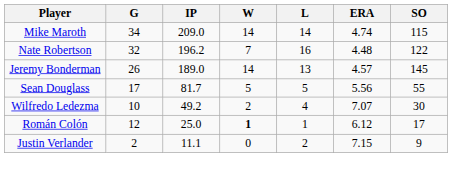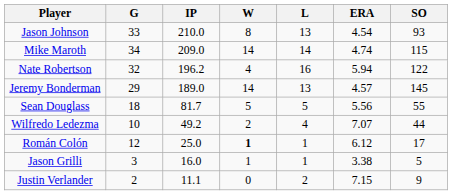+ row: Jason Johnson | 33 | 210.0 | 8 | 13 | 4.54 | 93
Nate Robertson | W: 7 -> 4
Nate Robertson | ERA: 4.48 -> 5.94
Jeremy Bonderman | G: 26 -> 29
Sean Douglass | G: 17 -> 18
Wilfredo Ledezma | SO: 30 -> 44
+ row: Jason Grilli | 3 | 16.0 | 1 | 1 | 3.38 | 5
